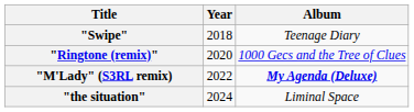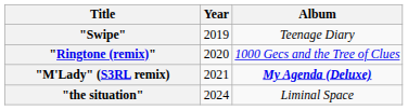"Swipe" | Year: 2018 -> 2019
"M'Lady" (S3RL remix) | Year: 2022 -> 2021
